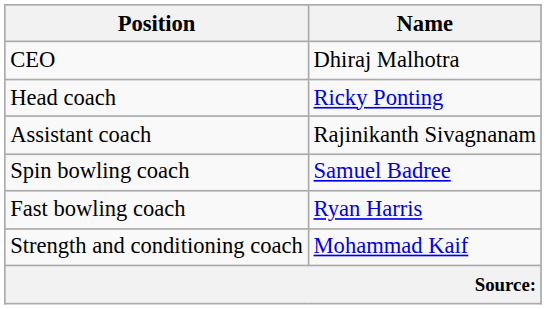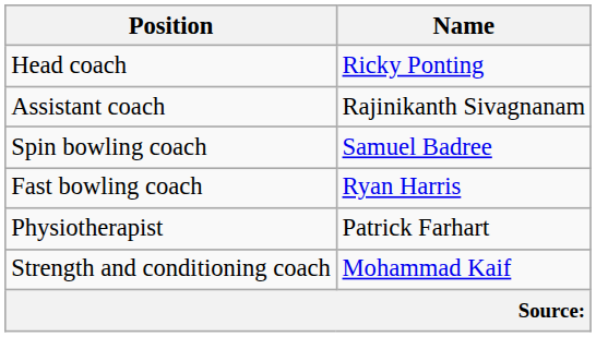- row: CEO | Dhiraj Malhotra
+ row: Physiotherapist | Patrick Farhart
